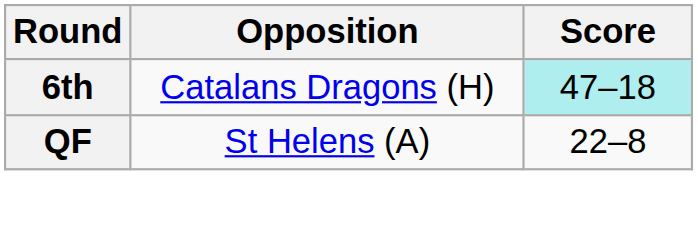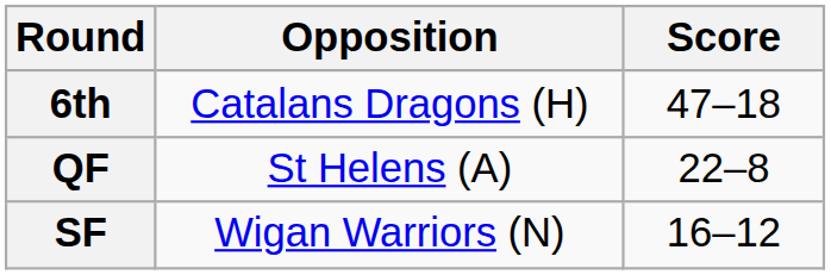6th | Score: paleturquoise background -> no background
+ row: SF | Wigan Warriors (N) | 16–12
